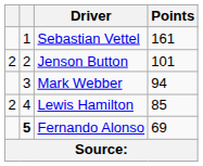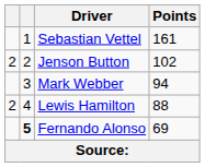Jenson Button | Points: 101 -> 102
Lewis Hamilton | Points: 85 -> 88
